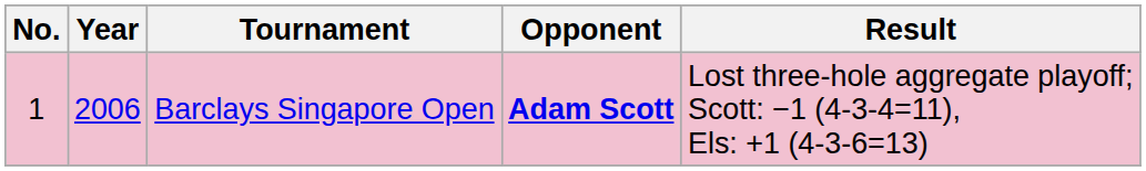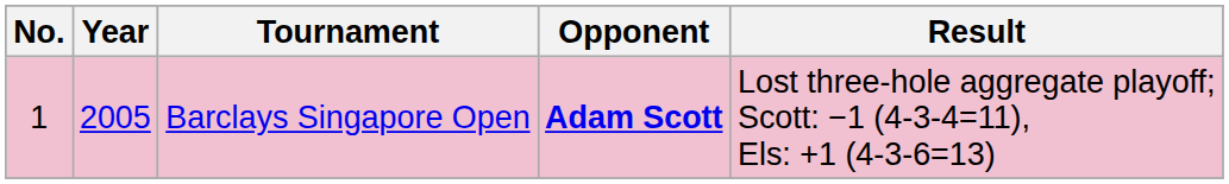Barclays Singapore Open | Year: 2006 -> 2005
